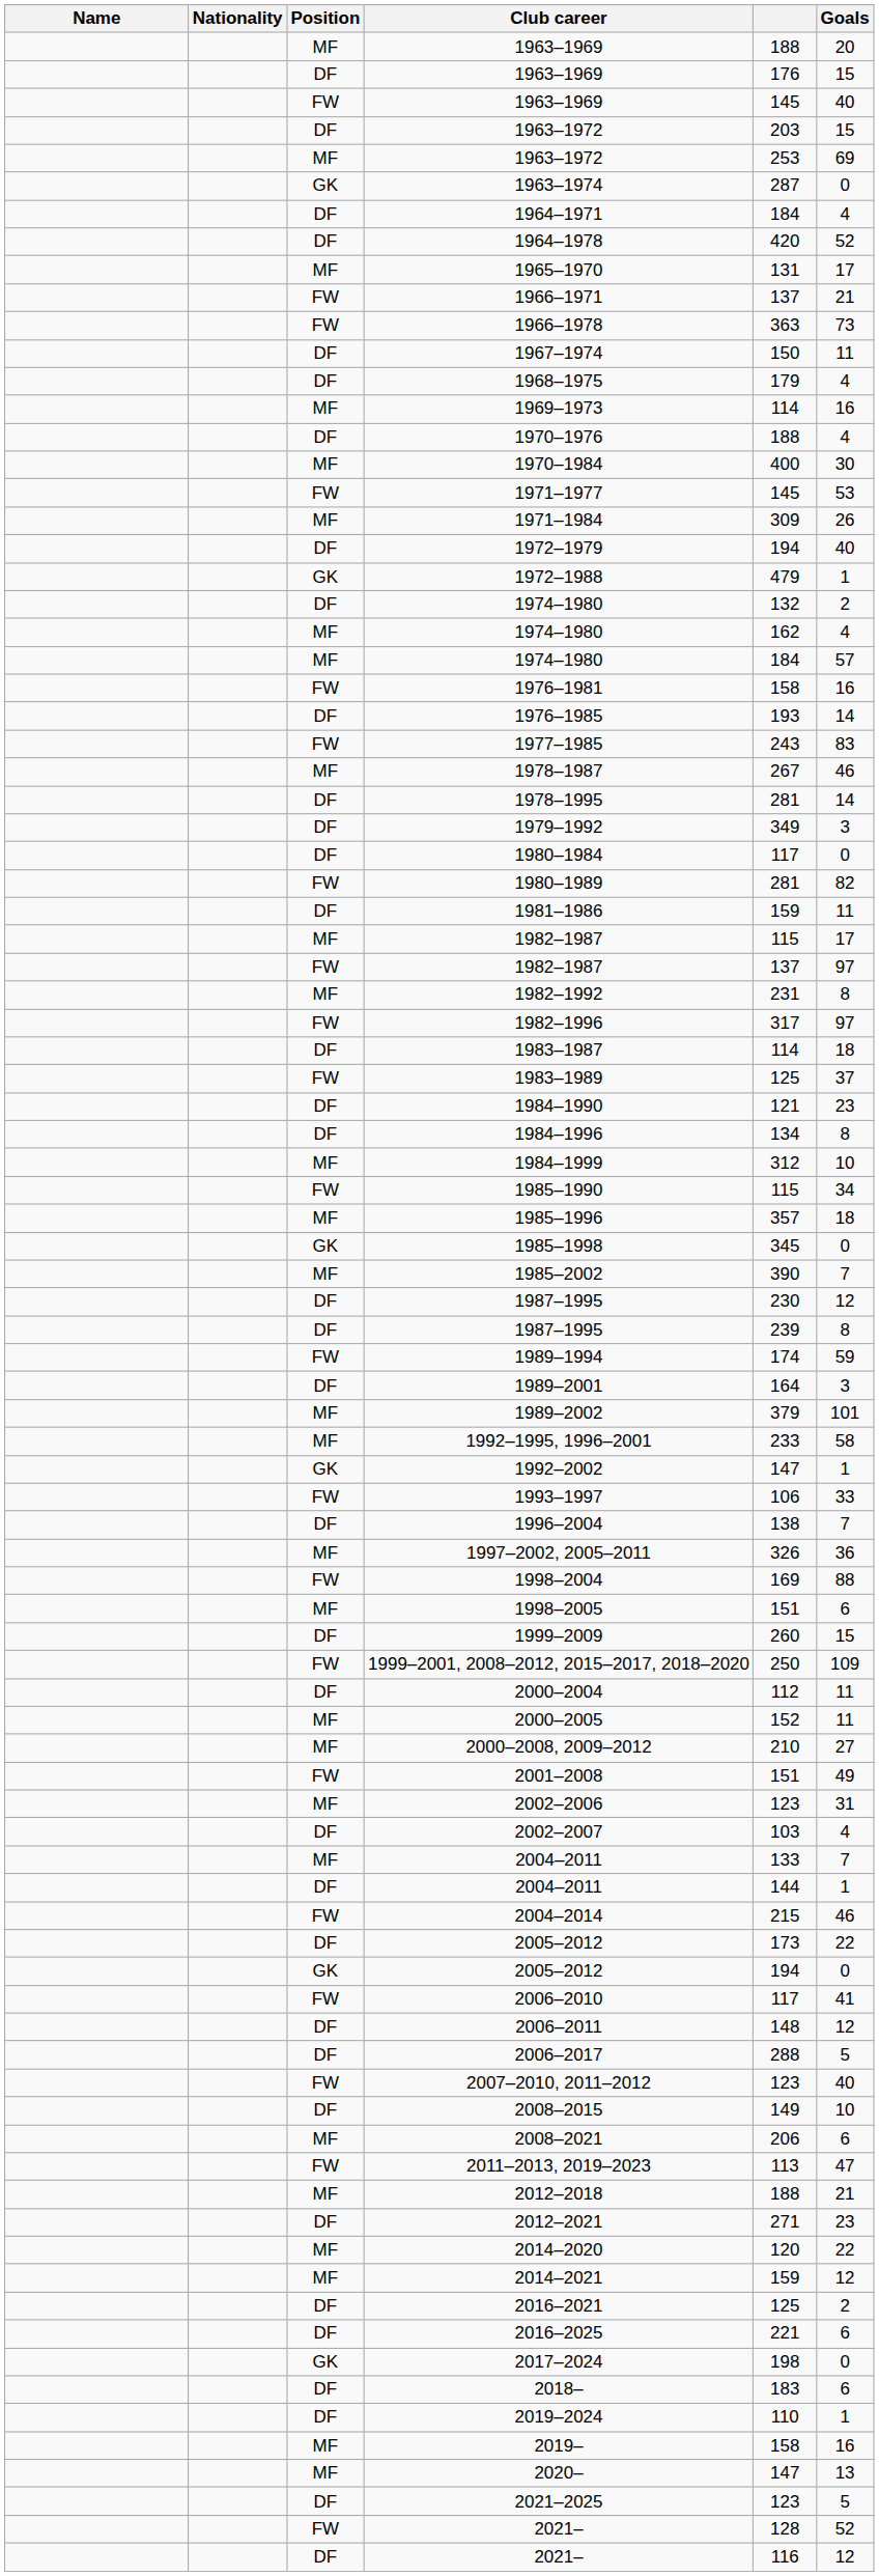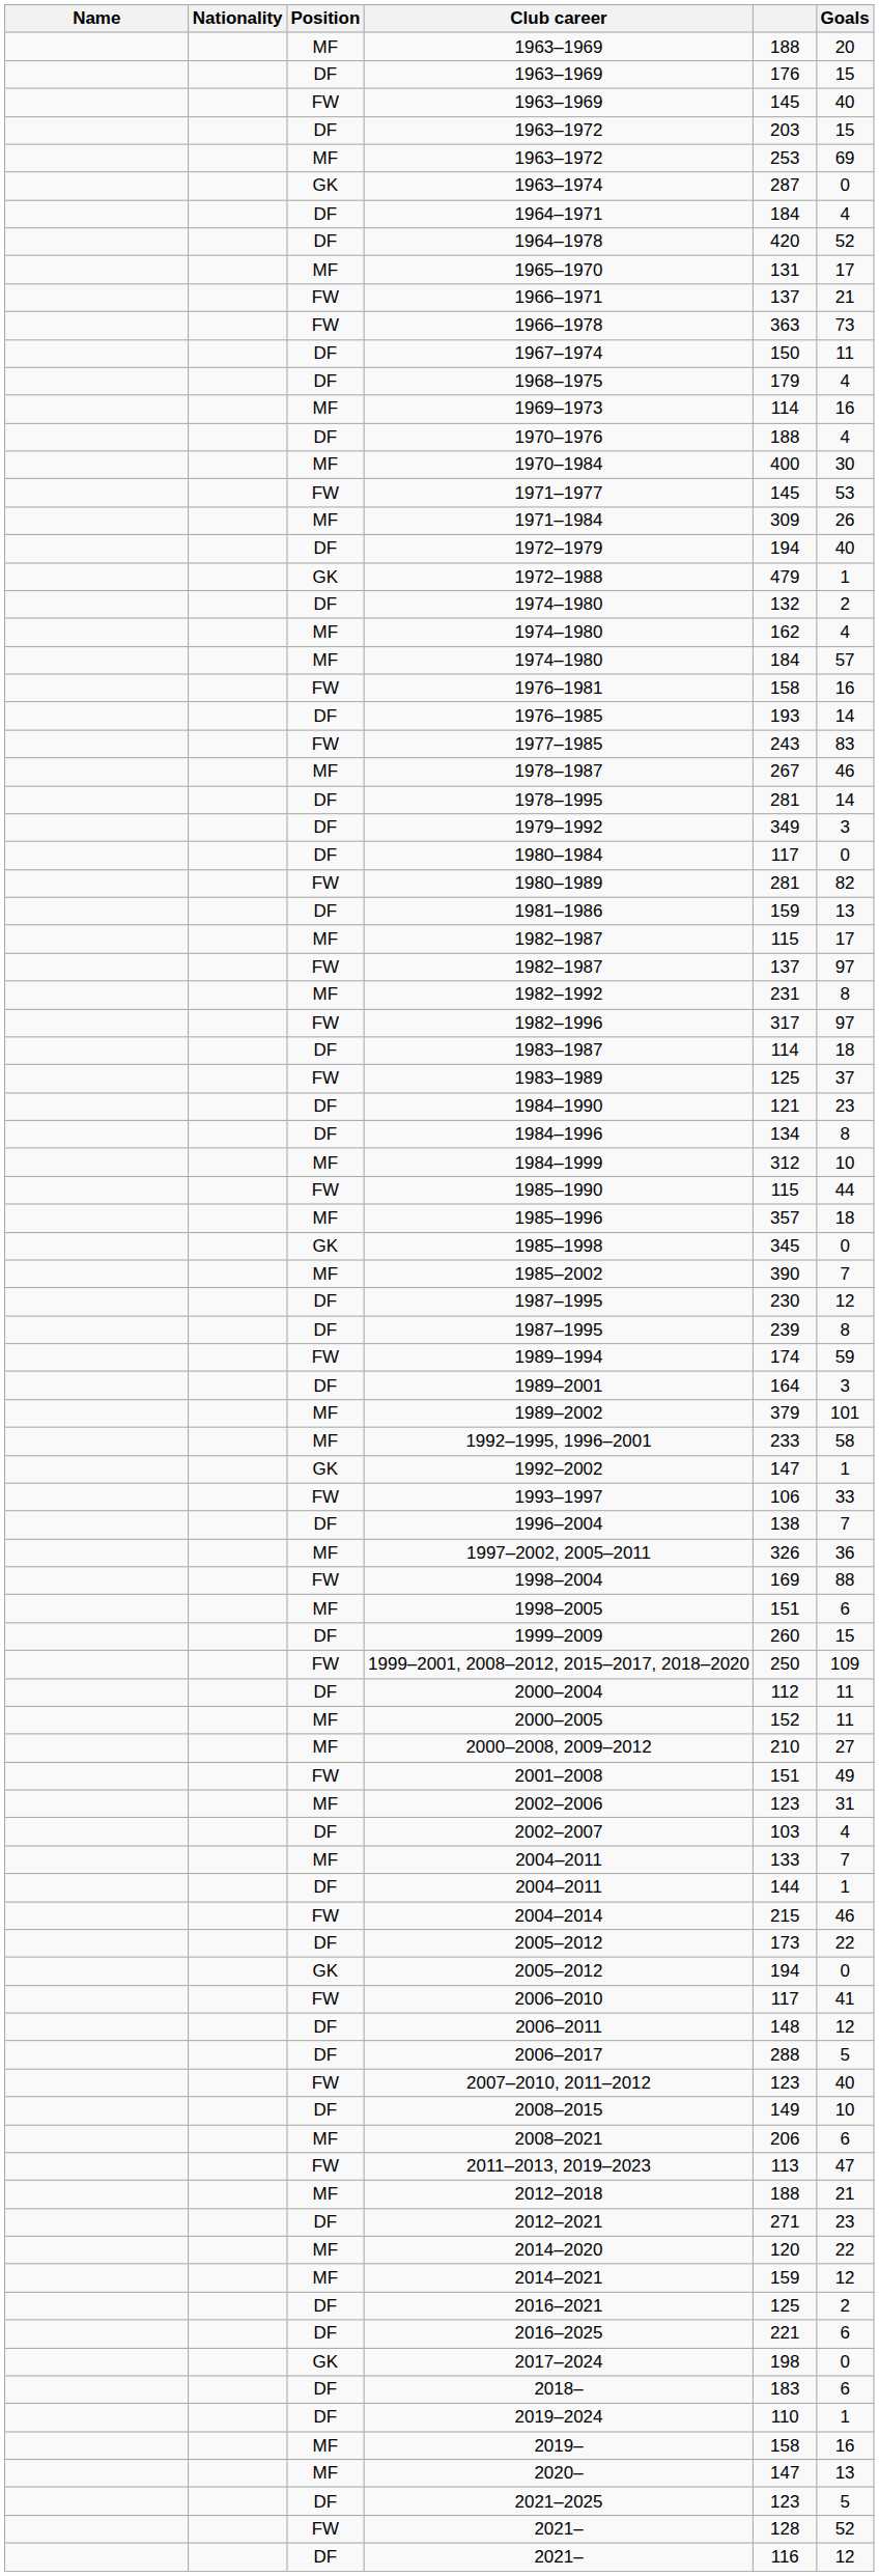1981–1986 | Goals: 11 -> 13
1985–1990 | Goals: 34 -> 44
